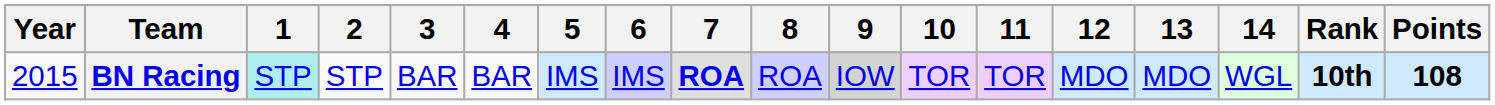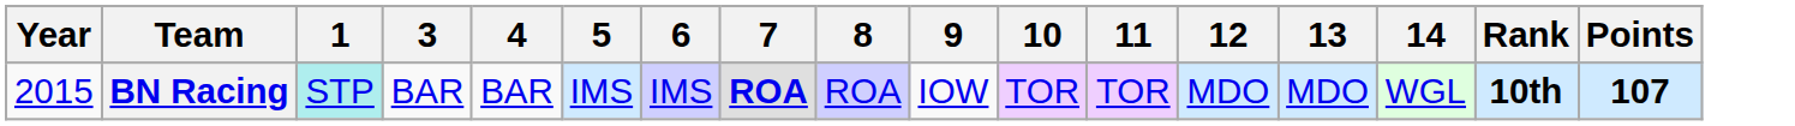- column: 2 | STP
BN Racing | 9: lightgrey background -> no background
BN Racing | Points: 108 -> 107
